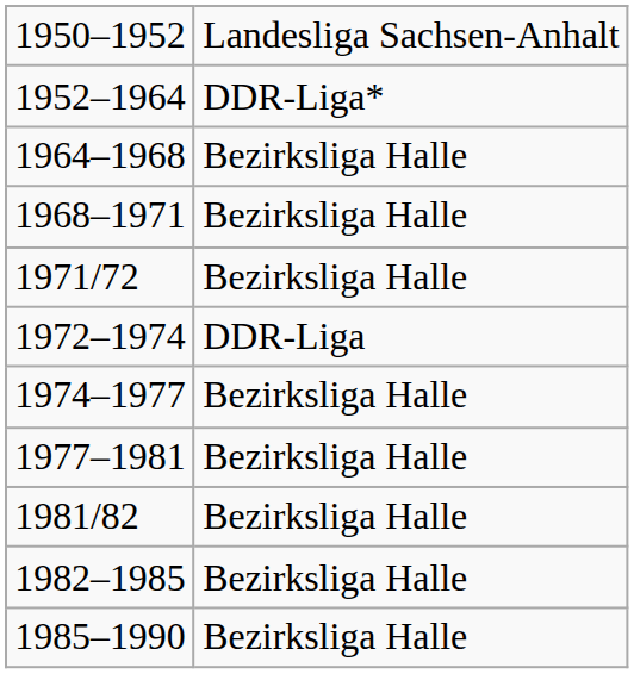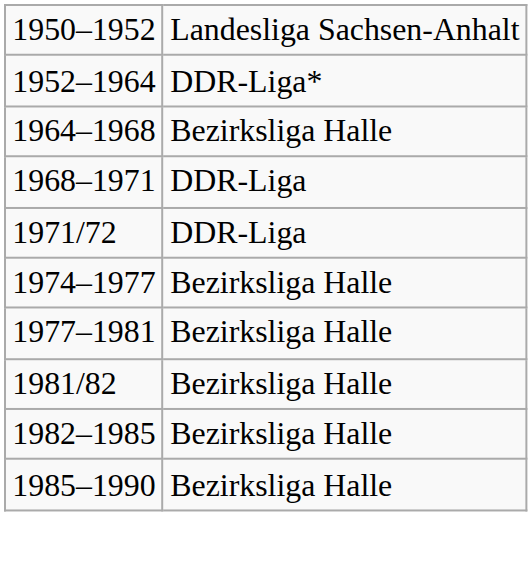1968–1971 | column 2: Bezirksliga Halle -> DDR-Liga
1971/72 | column 2: Bezirksliga Halle -> DDR-Liga
- row: 1972–1974 | DDR-Liga
